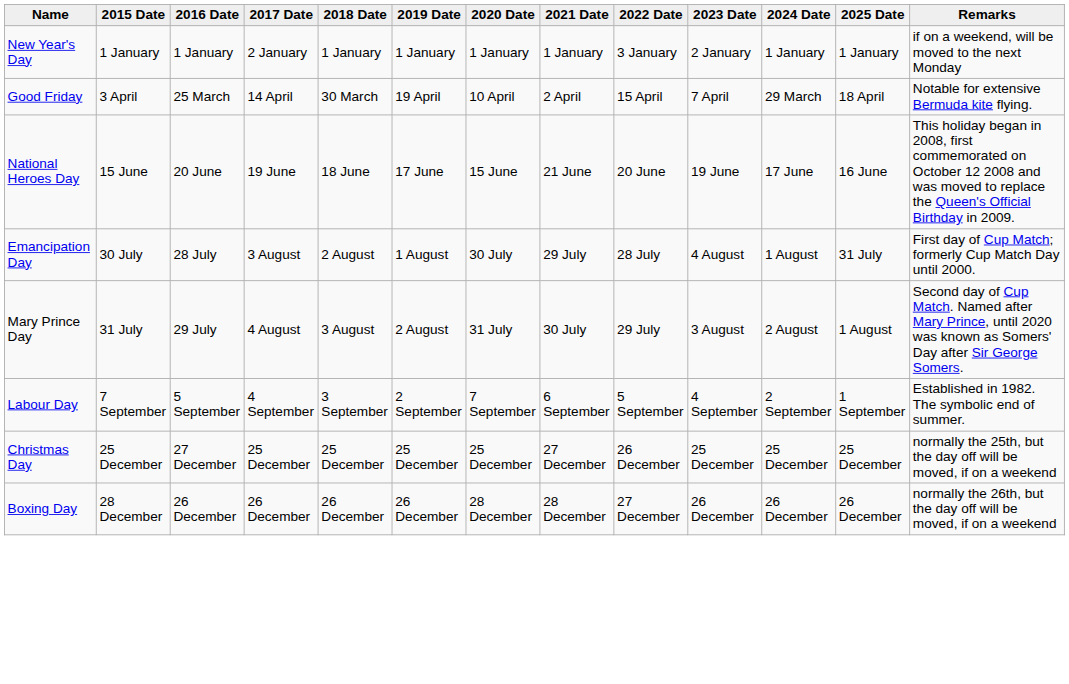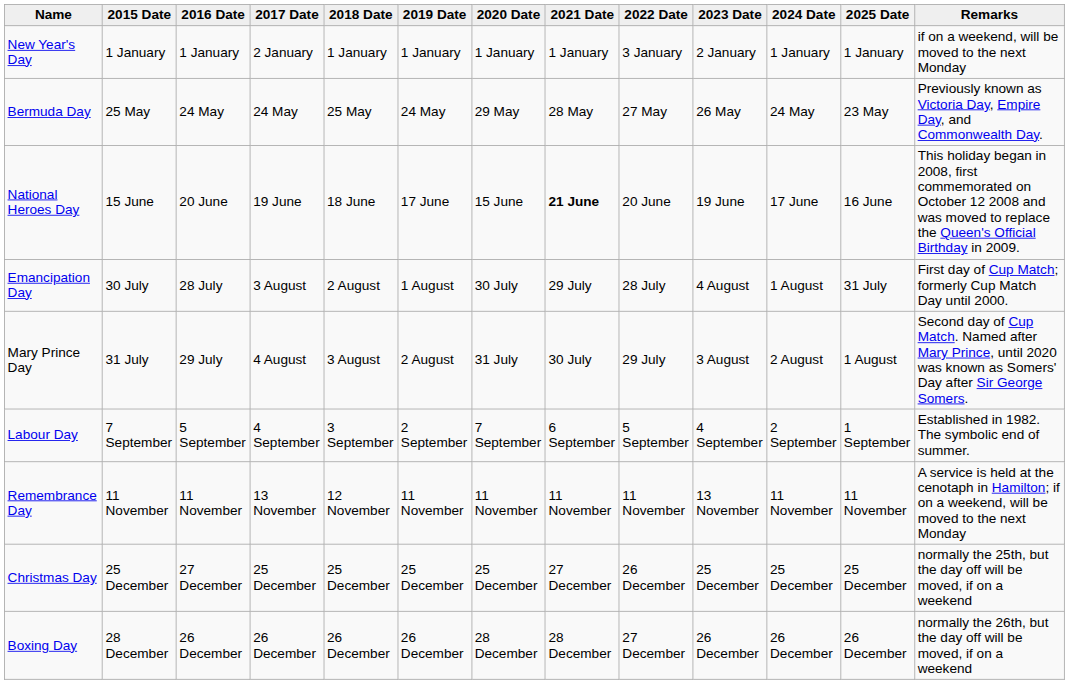- row: Good Friday | 3 April | 25 March | 14 April | 30 March | 19 April | 10 April | 2 April | 15 April | 7 April | 29 March | 18 April | Notable for extensive Bermuda kite flying.
+ row: Bermuda Day | 25 May | 24 May | 24 May | 25 May | 24 May | 29 May | 28 May | 27 May | 26 May | 24 May | 23 May | Previously known as Victoria Day, Empire Day, and Commonwealth Day.
National Heroes Day | 2021 Date: normal -> bold
+ row: Remembrance Day | 11 November | 11 November | 13 November | 12 November | 11 November | 11 November | 11 November | 11 November | 13 November | 11 November | 11 November | A service is held at the cenotaph in Hamilton; if on a weekend, will be moved to the next Monday
